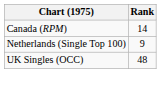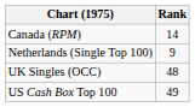+ row: US Cash Box Top 100 | 49
